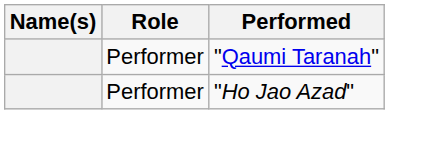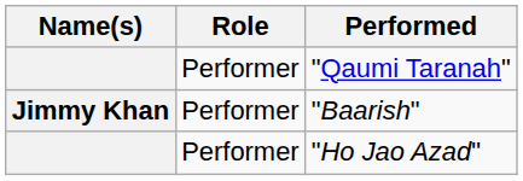+ row: Jimmy Khan | Performer | "Baarish"
